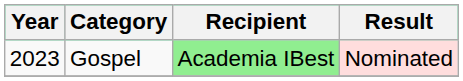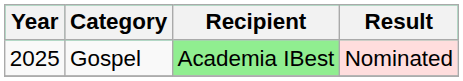Gospel | Year: 2023 -> 2025
